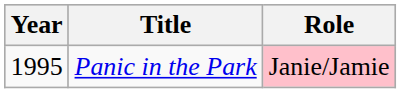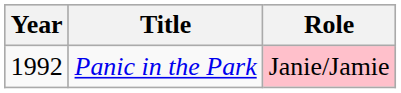Panic in the Park | Year: 1995 -> 1992
